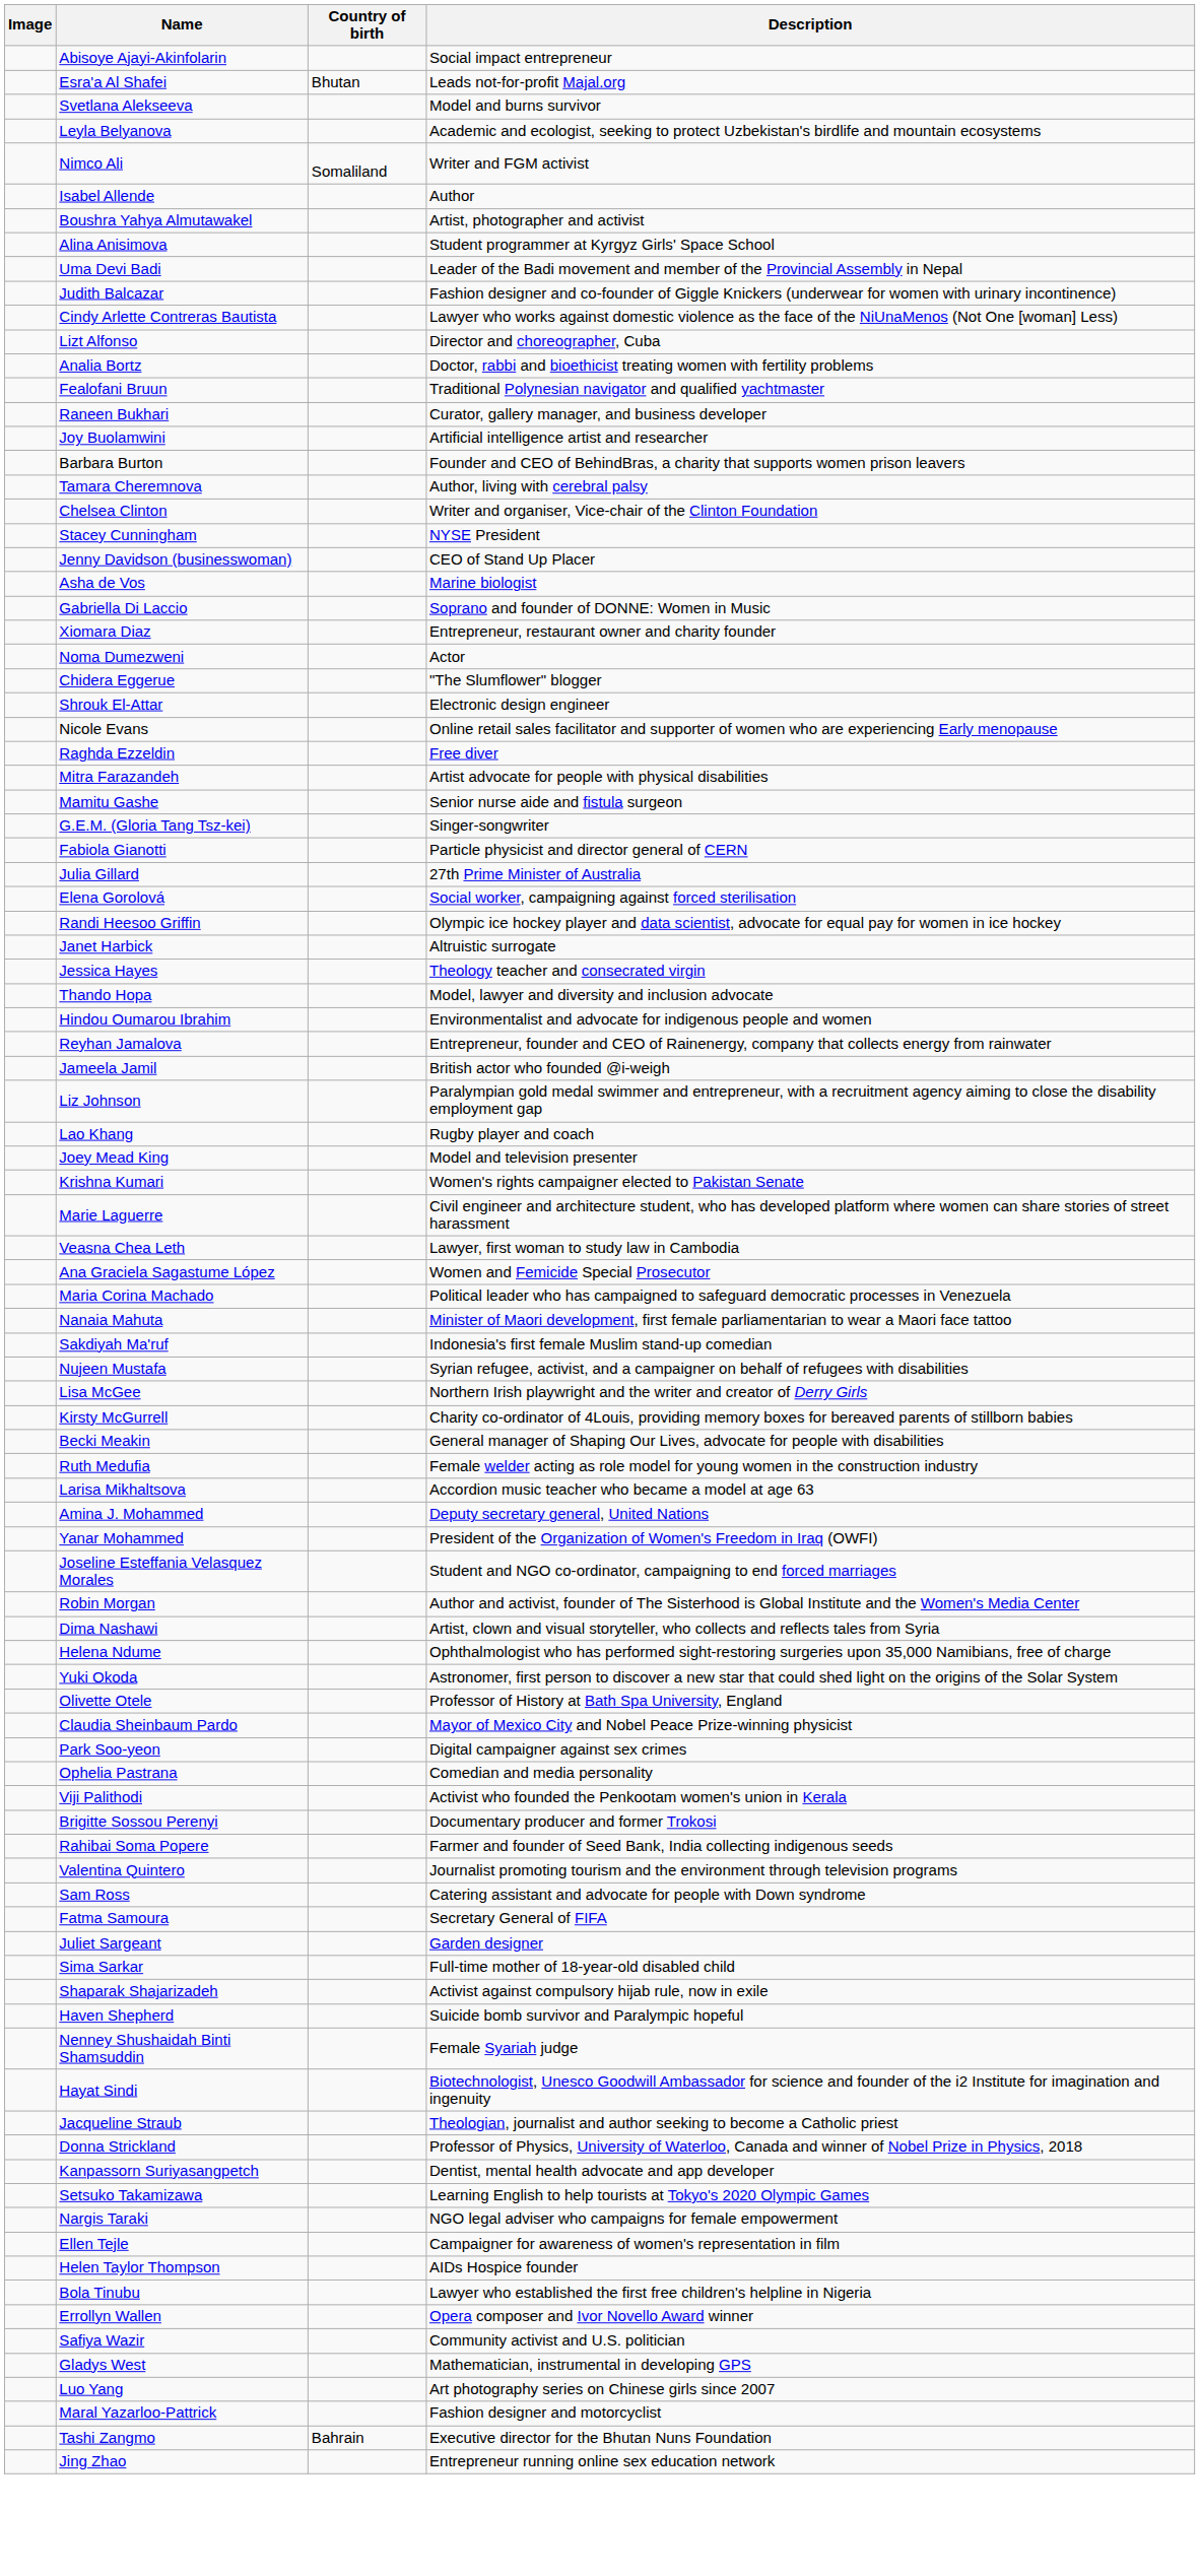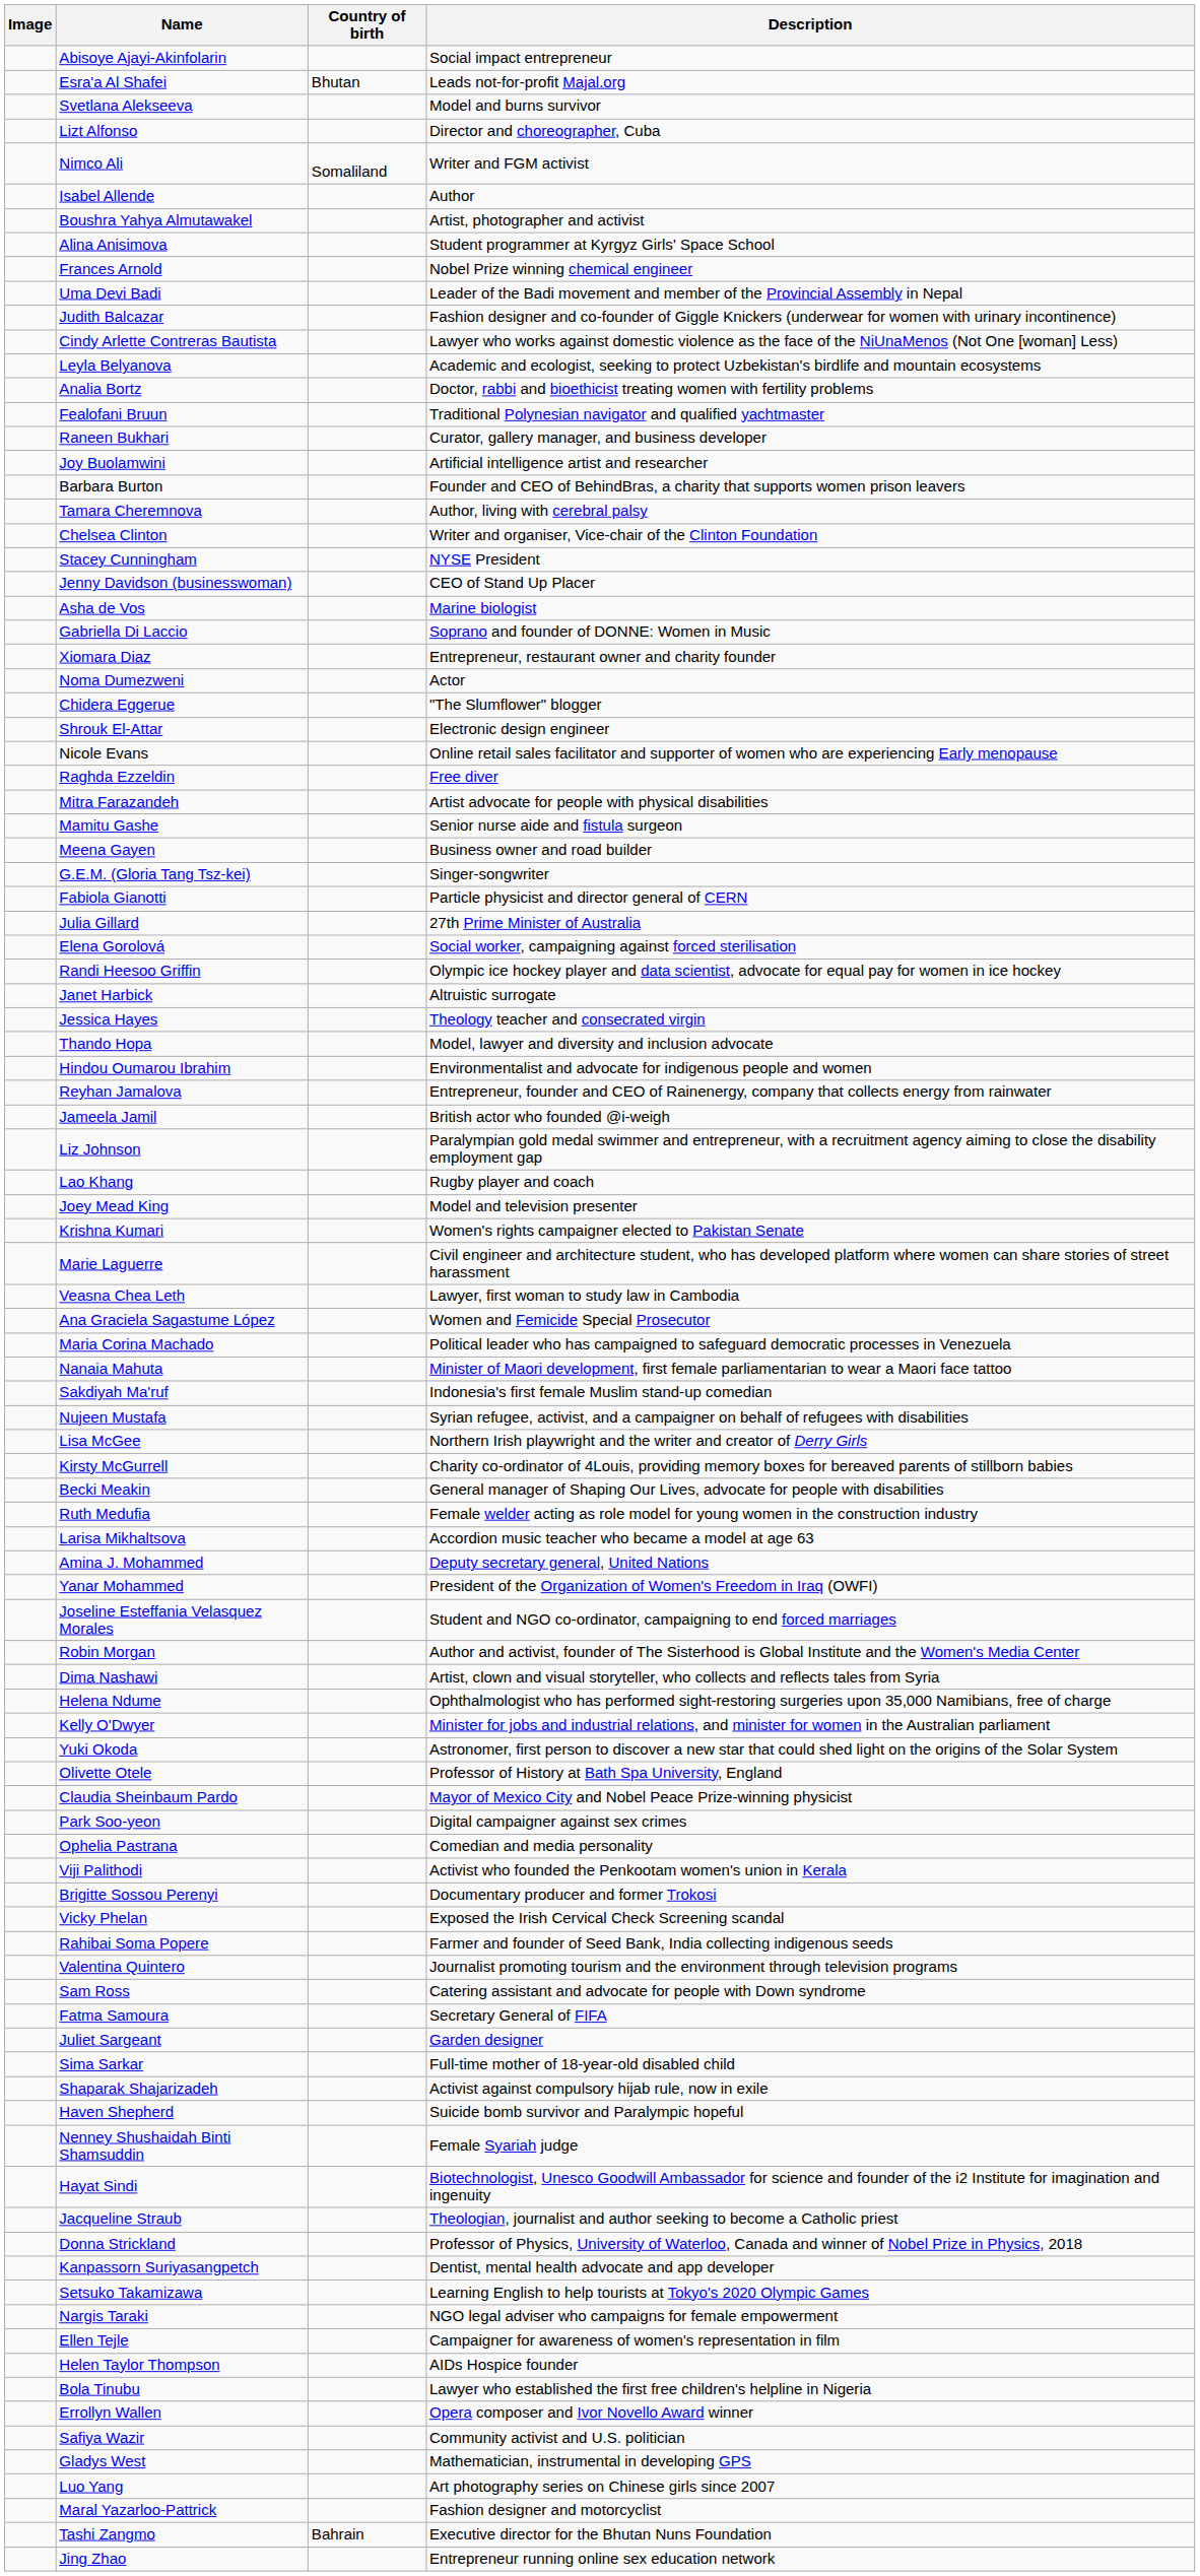rows swapped: Lizt Alfonso <-> Leyla Belyanova
+ row: Frances Arnold | Nobel Prize winning chemical engineer
+ row: Meena Gayen | Business owner and road builder
+ row: Kelly O'Dwyer | Minister for jobs and industrial relations, and minister for women in the Australian parliament
+ row: Vicky Phelan | Exposed the Irish Cervical Check Screening scandal
